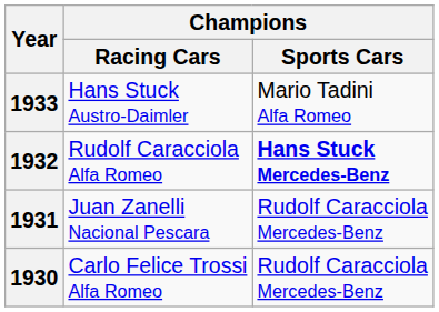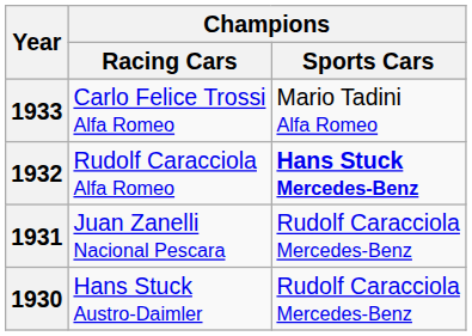1933 | Champions / Racing Cars: Hans Stuck Austro-Daimler -> Carlo Felice Trossi Alfa Romeo
1930 | Champions / Racing Cars: Carlo Felice Trossi Alfa Romeo -> Hans Stuck Austro-Daimler
